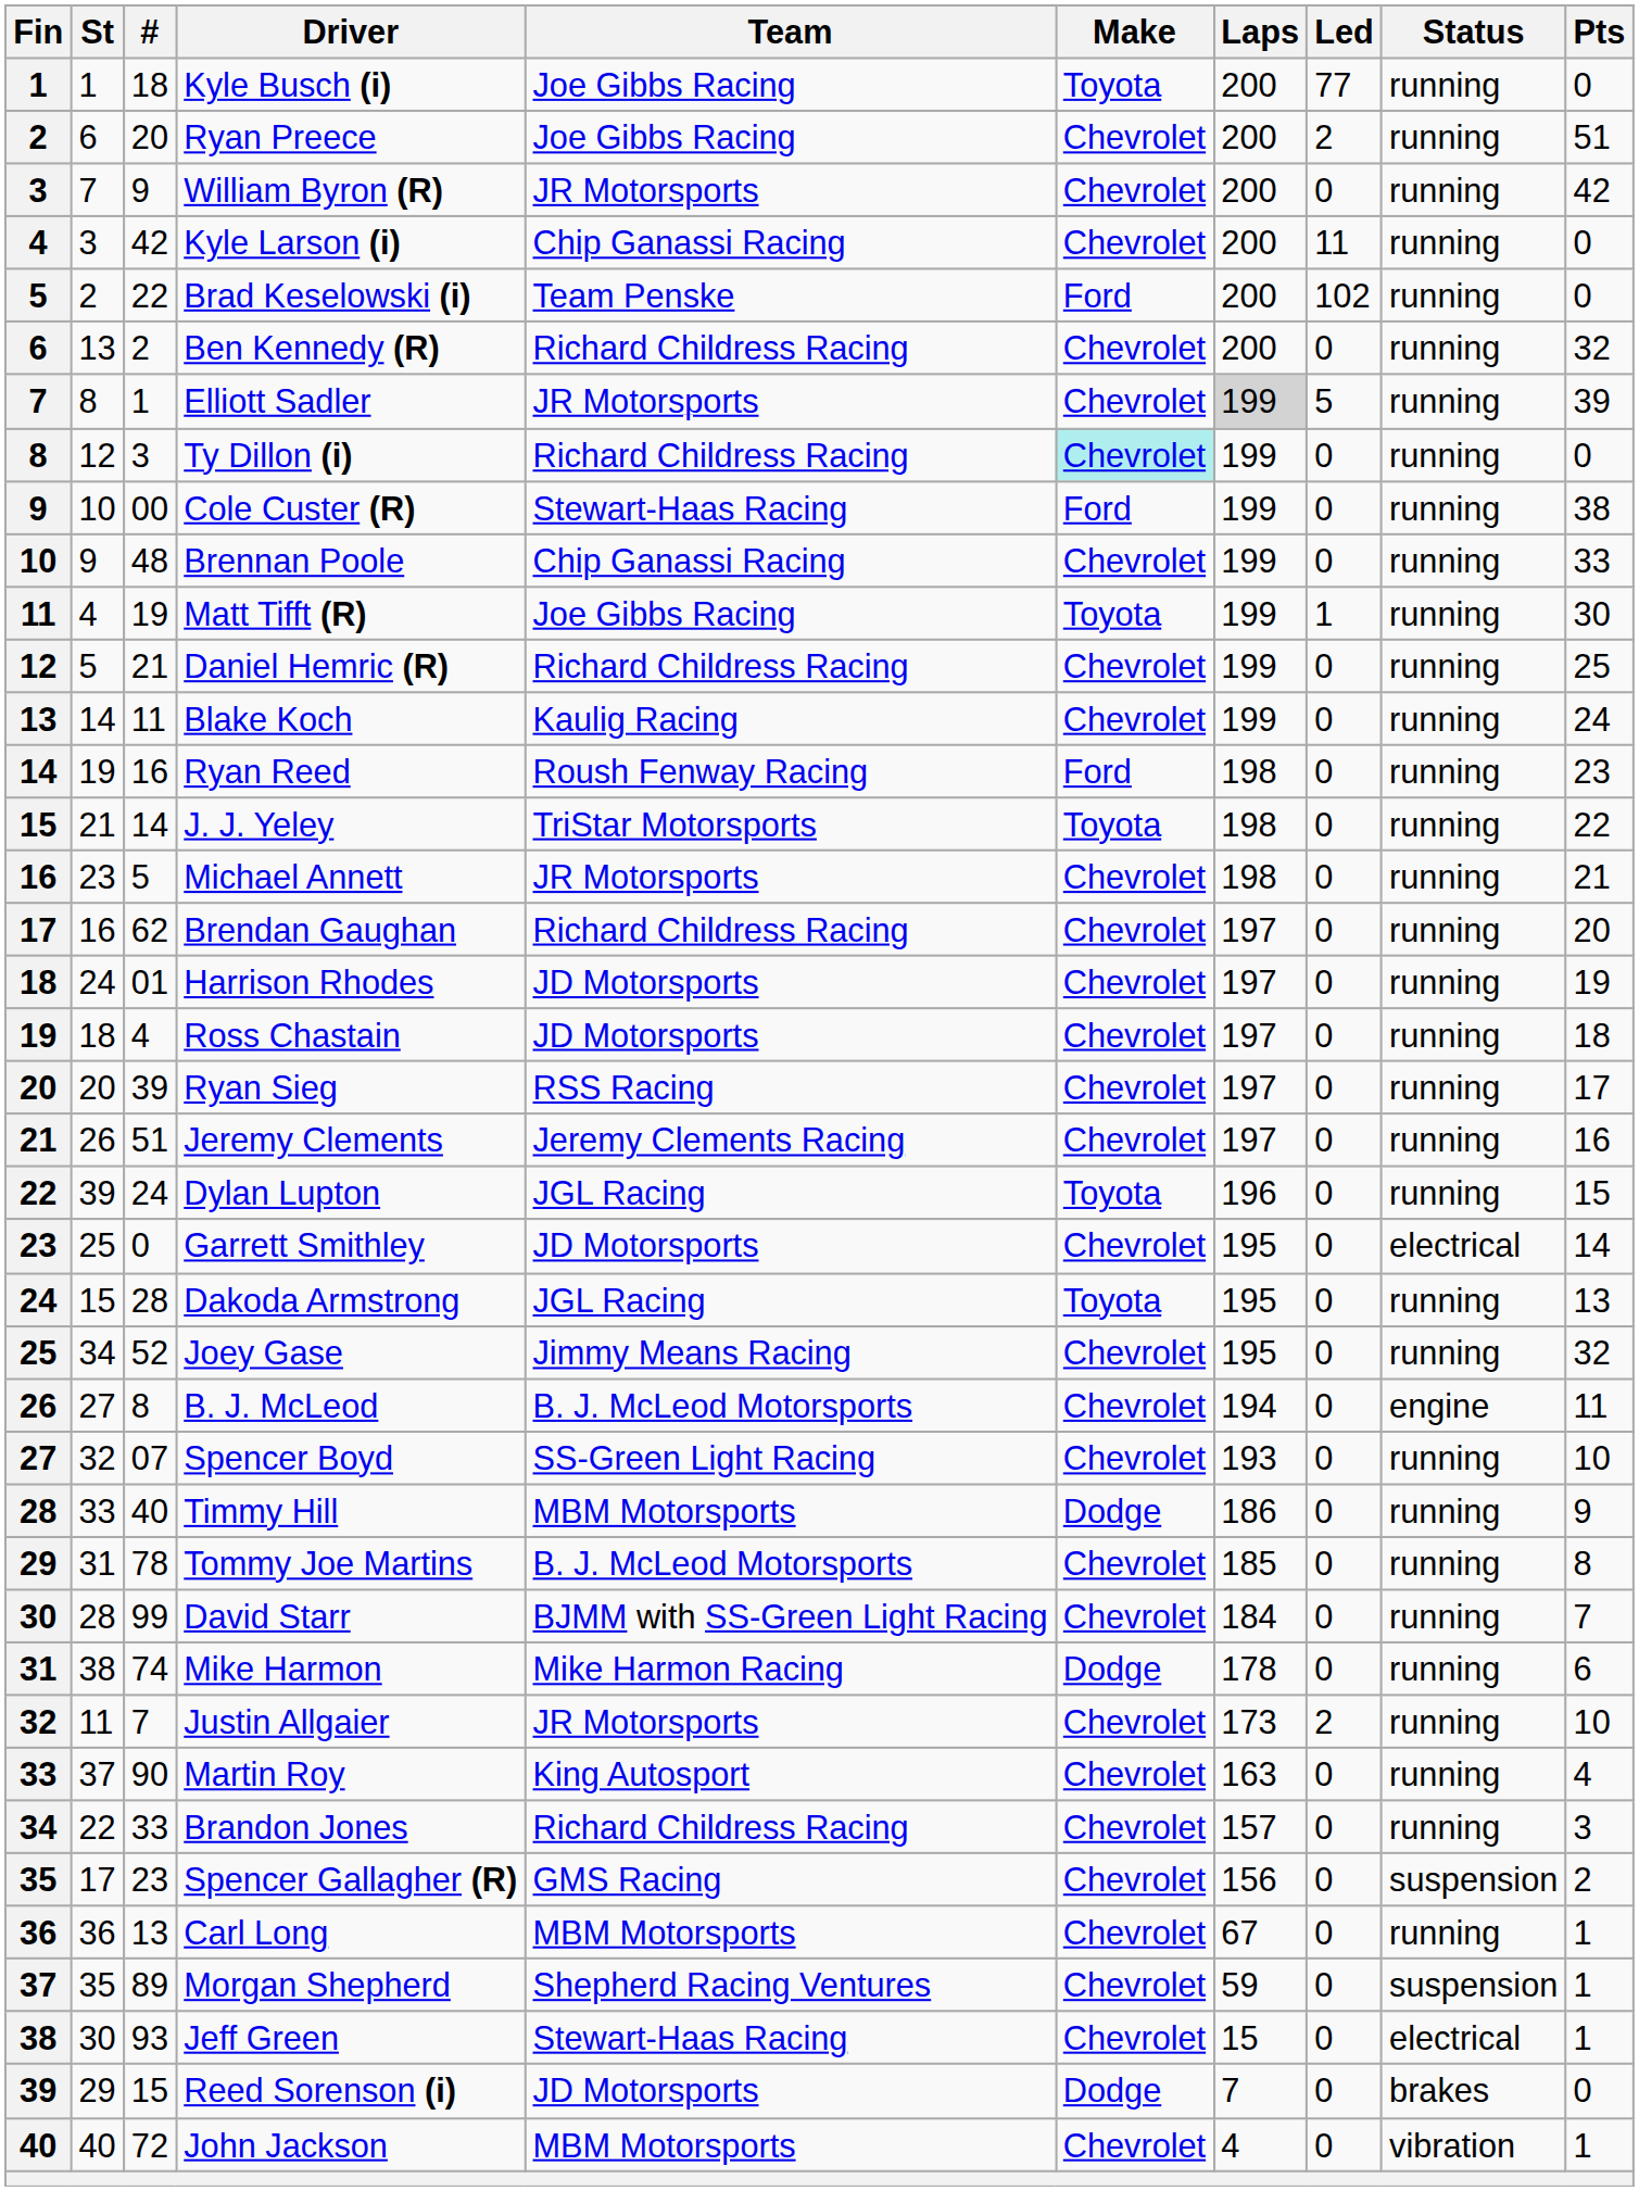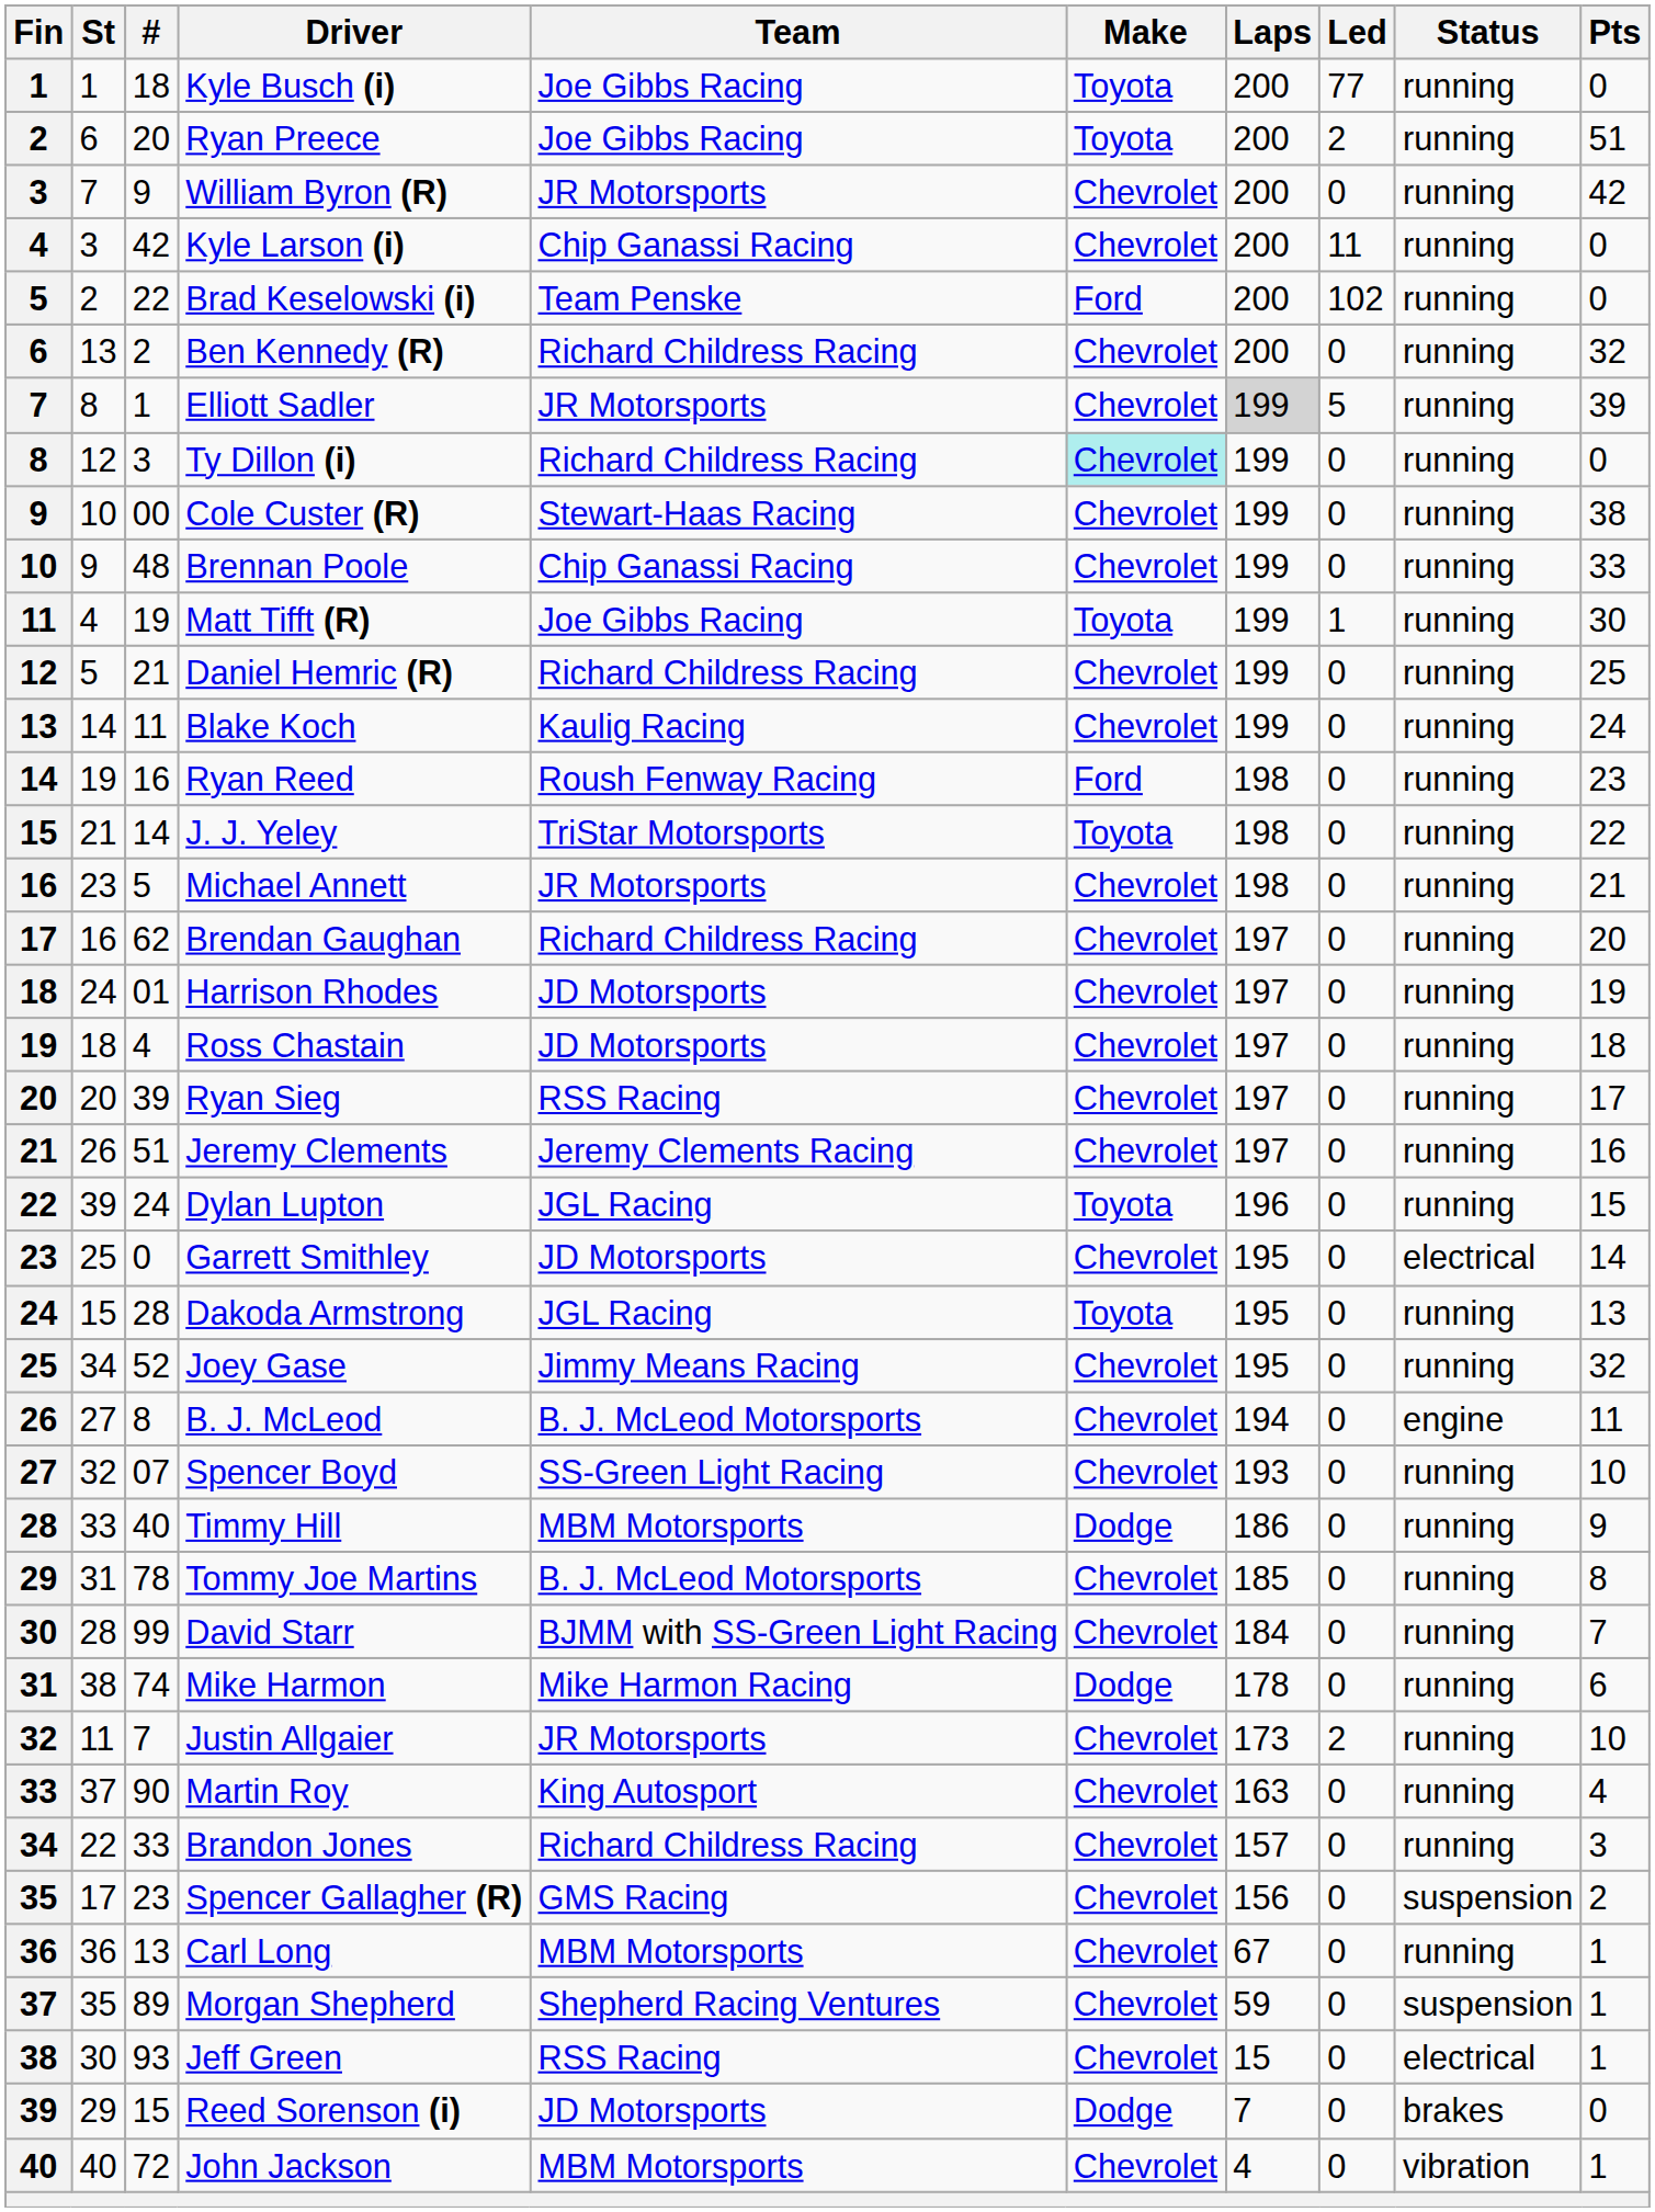Ryan Preece | Make: Chevrolet -> Toyota
Cole Custer (R) | Make: Ford -> Chevrolet
Jeff Green | Team: Stewart-Haas Racing -> RSS Racing
